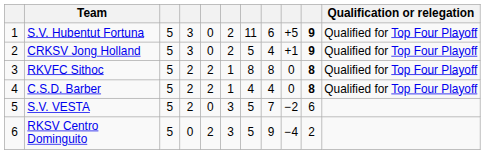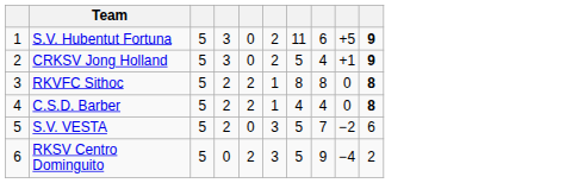- column: Qualification or relegation | Qualified for Top Four Playoff | Qualified for Top Four Playoff | Qualified for Top Four Playoff | Qualified for Top Four Playoff
